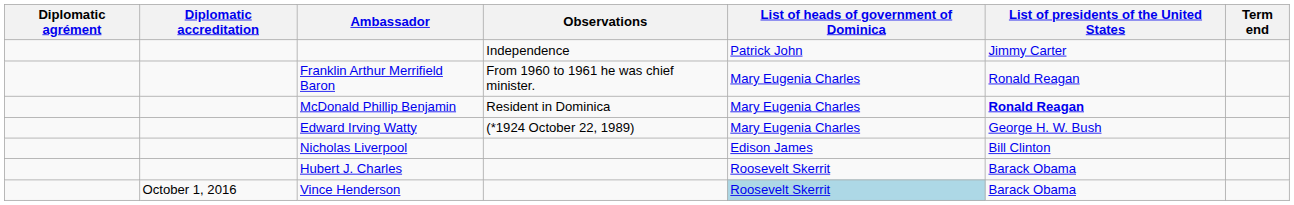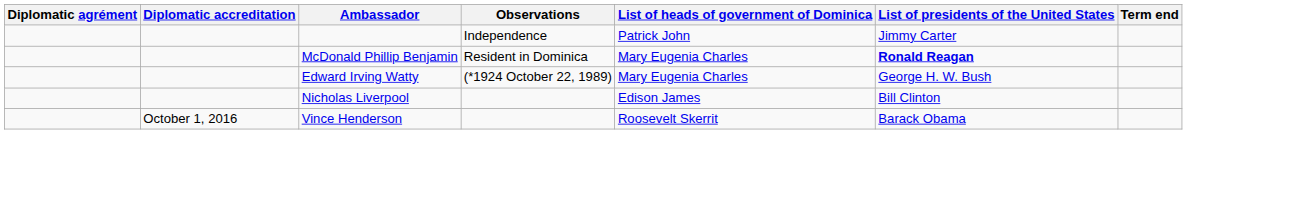- row: Franklin Arthur Merrifield Baron | From 1960 to 1961 he was chief minister. | Mary Eugenia Charles | Ronald Reagan
- row: Hubert J. Charles | Roosevelt Skerrit | Barack Obama
Vince Henderson | List of heads of government of Dominica: lightblue background -> no background
